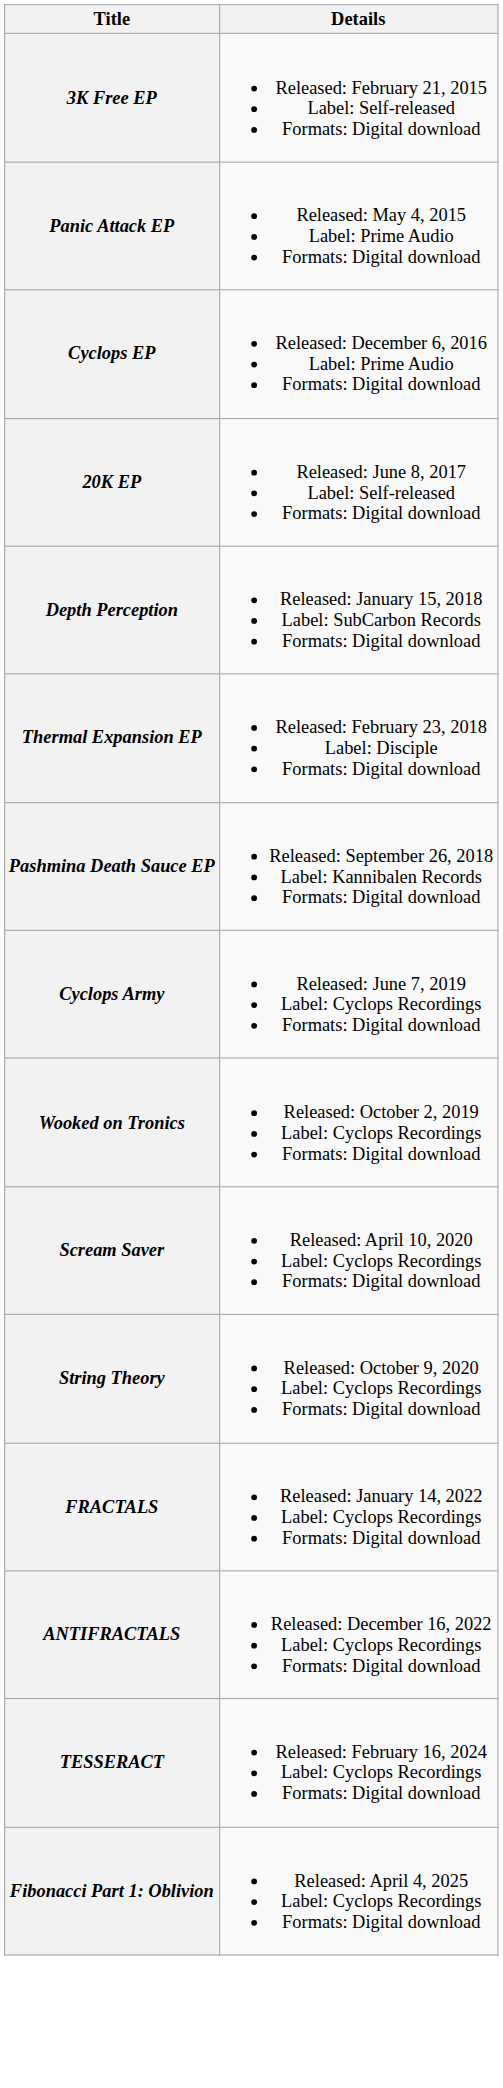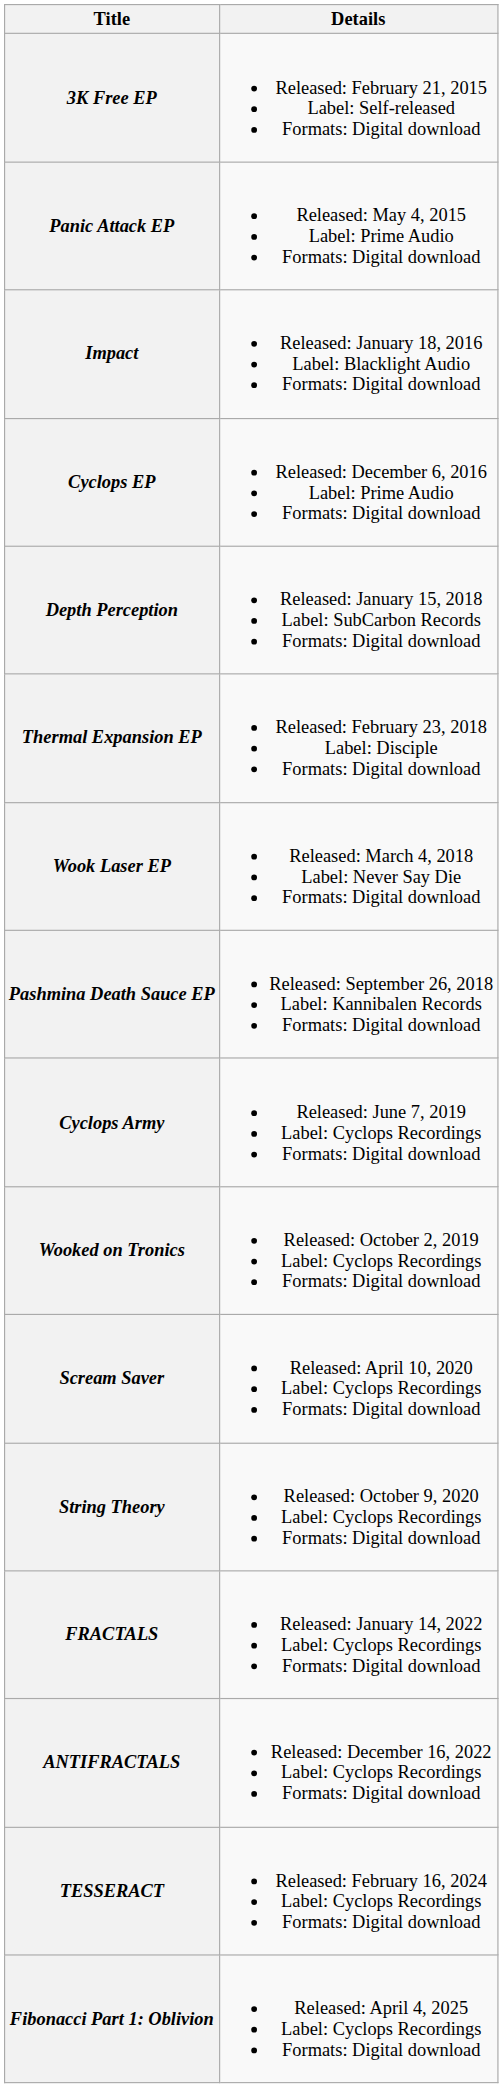+ row: Impact | Released: January 18, 2016 Label: Blacklight Audio Formats: Digital download
- row: 20K EP | Released: June 8, 2017 Label: Self-released Formats: Digital download
+ row: Wook Laser EP | Released: March 4, 2018 Label: Never Say Die Formats: Digital download
